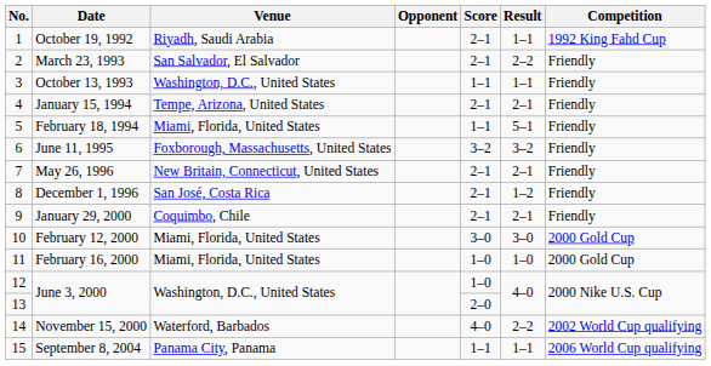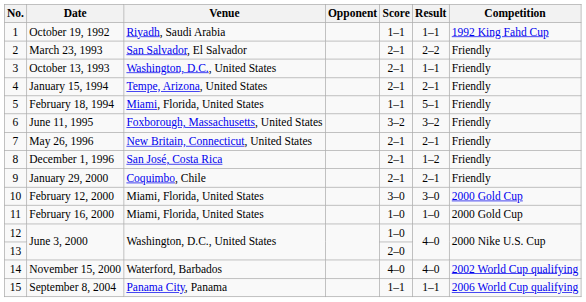October 19, 1992 | Score: 2–1 -> 1–1
October 13, 1993 | Score: 1–1 -> 2–1
November 15, 2000 | Result: 2–2 -> 4–0
